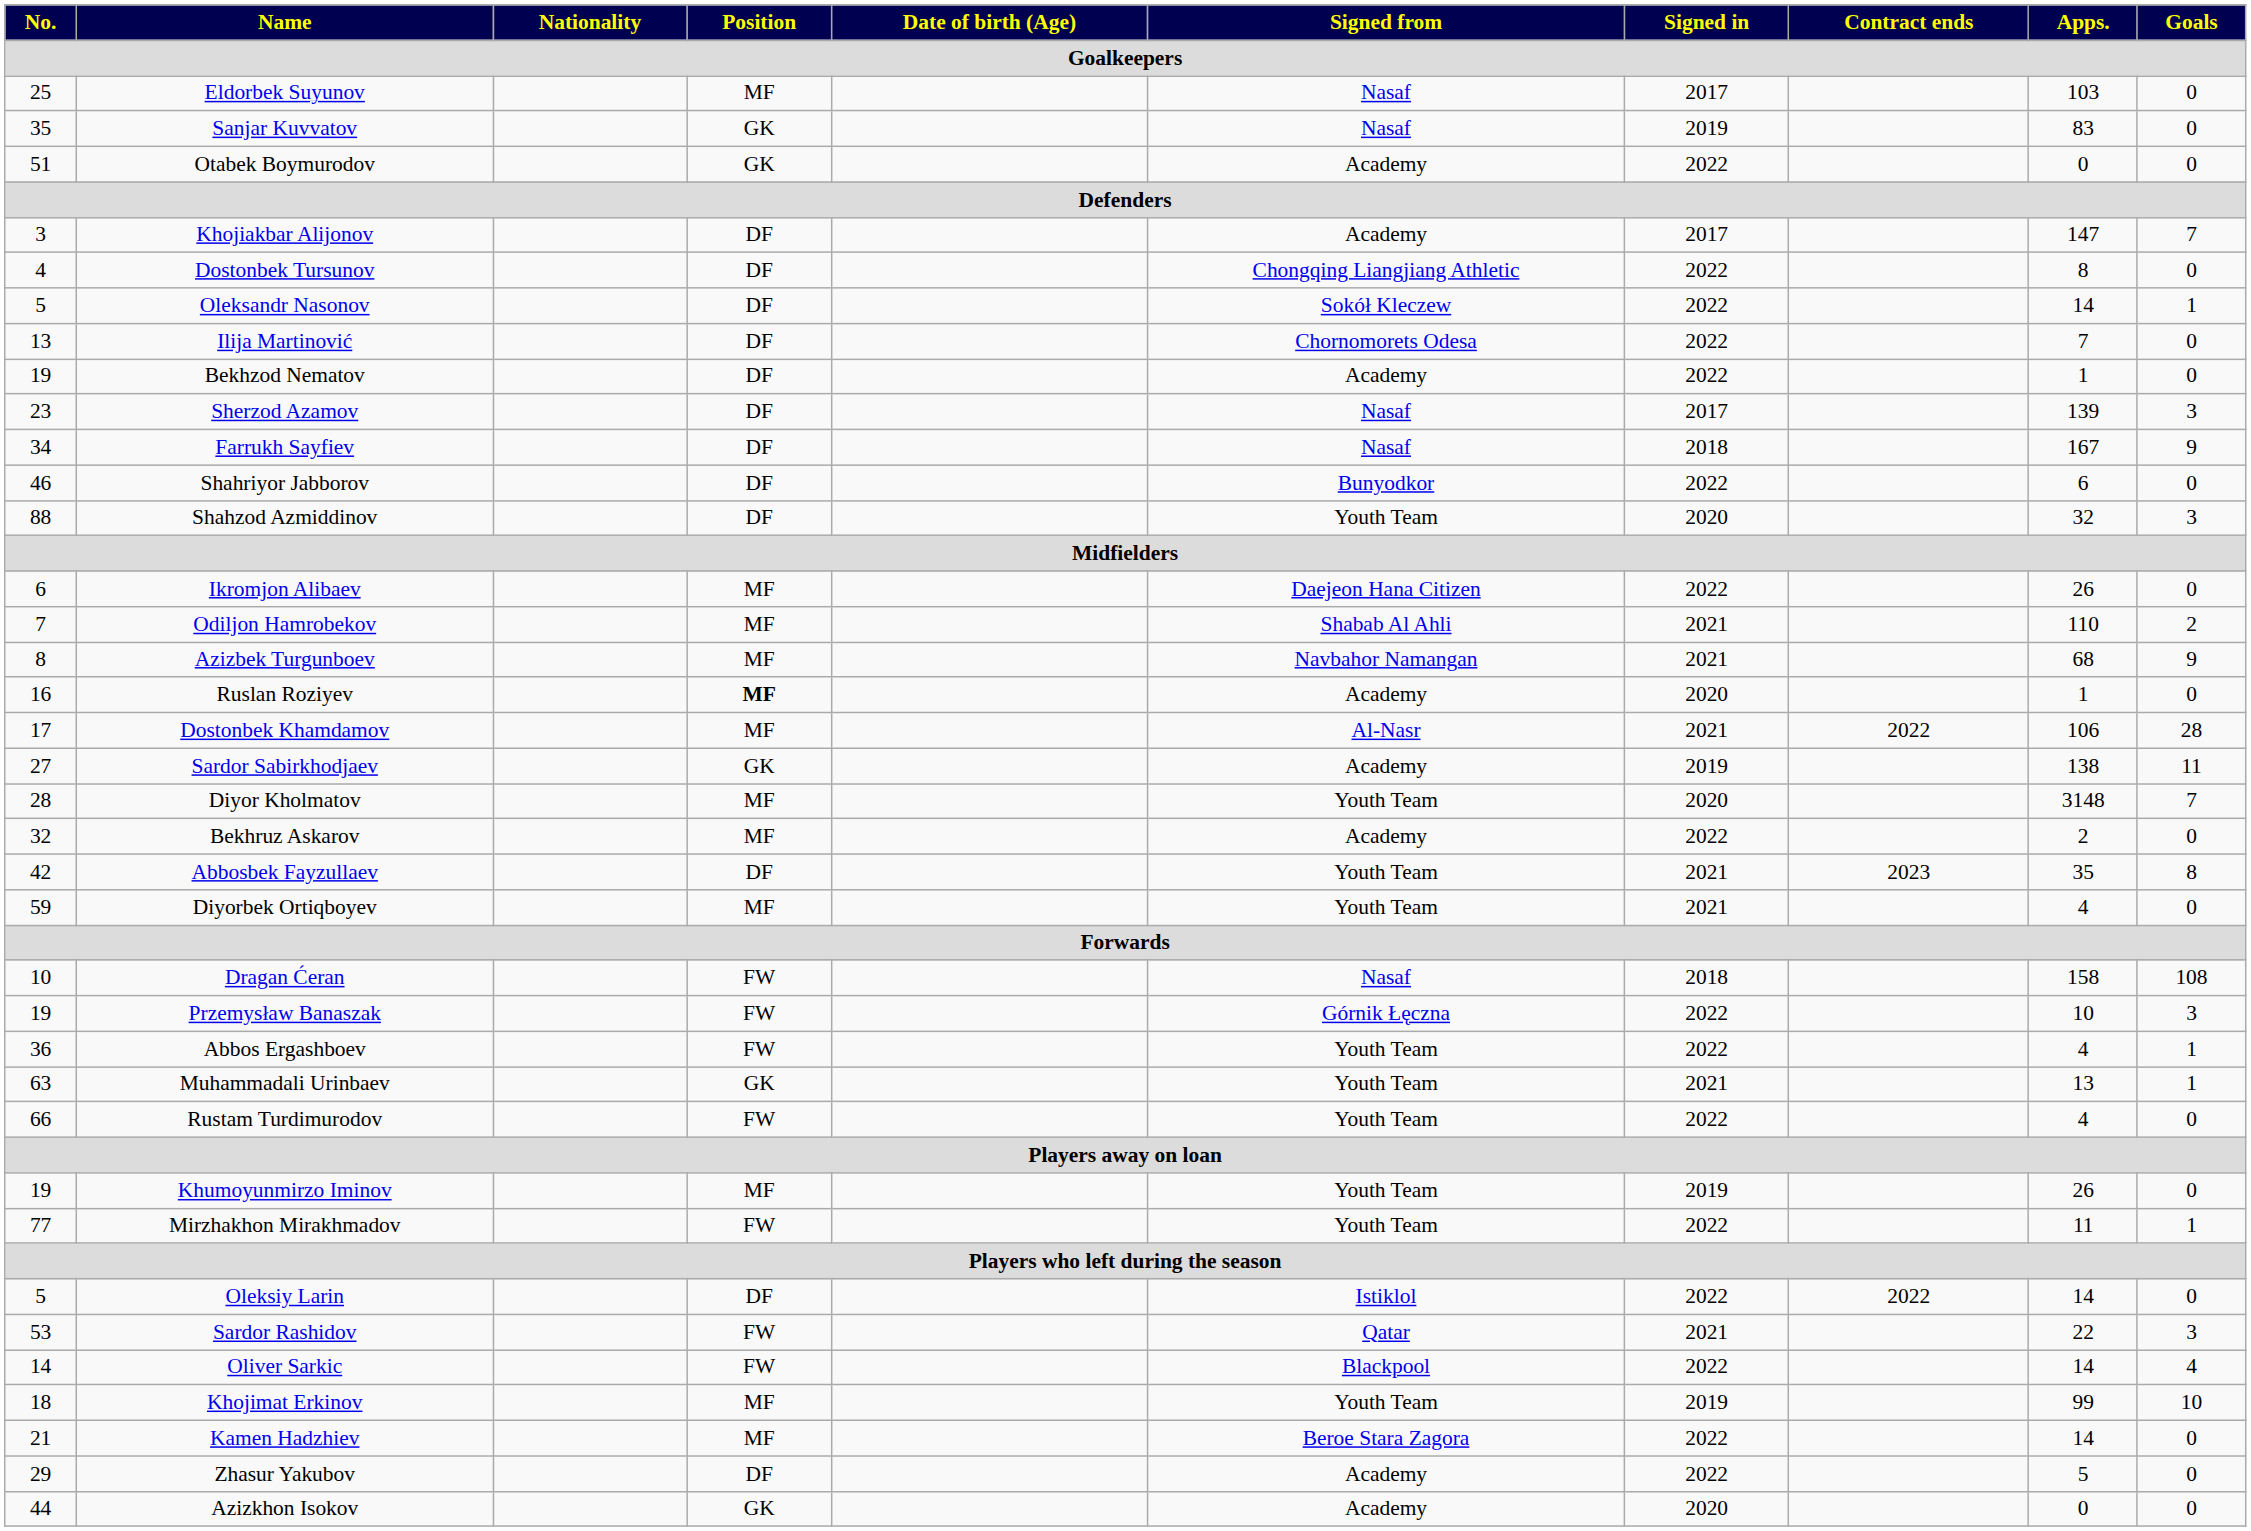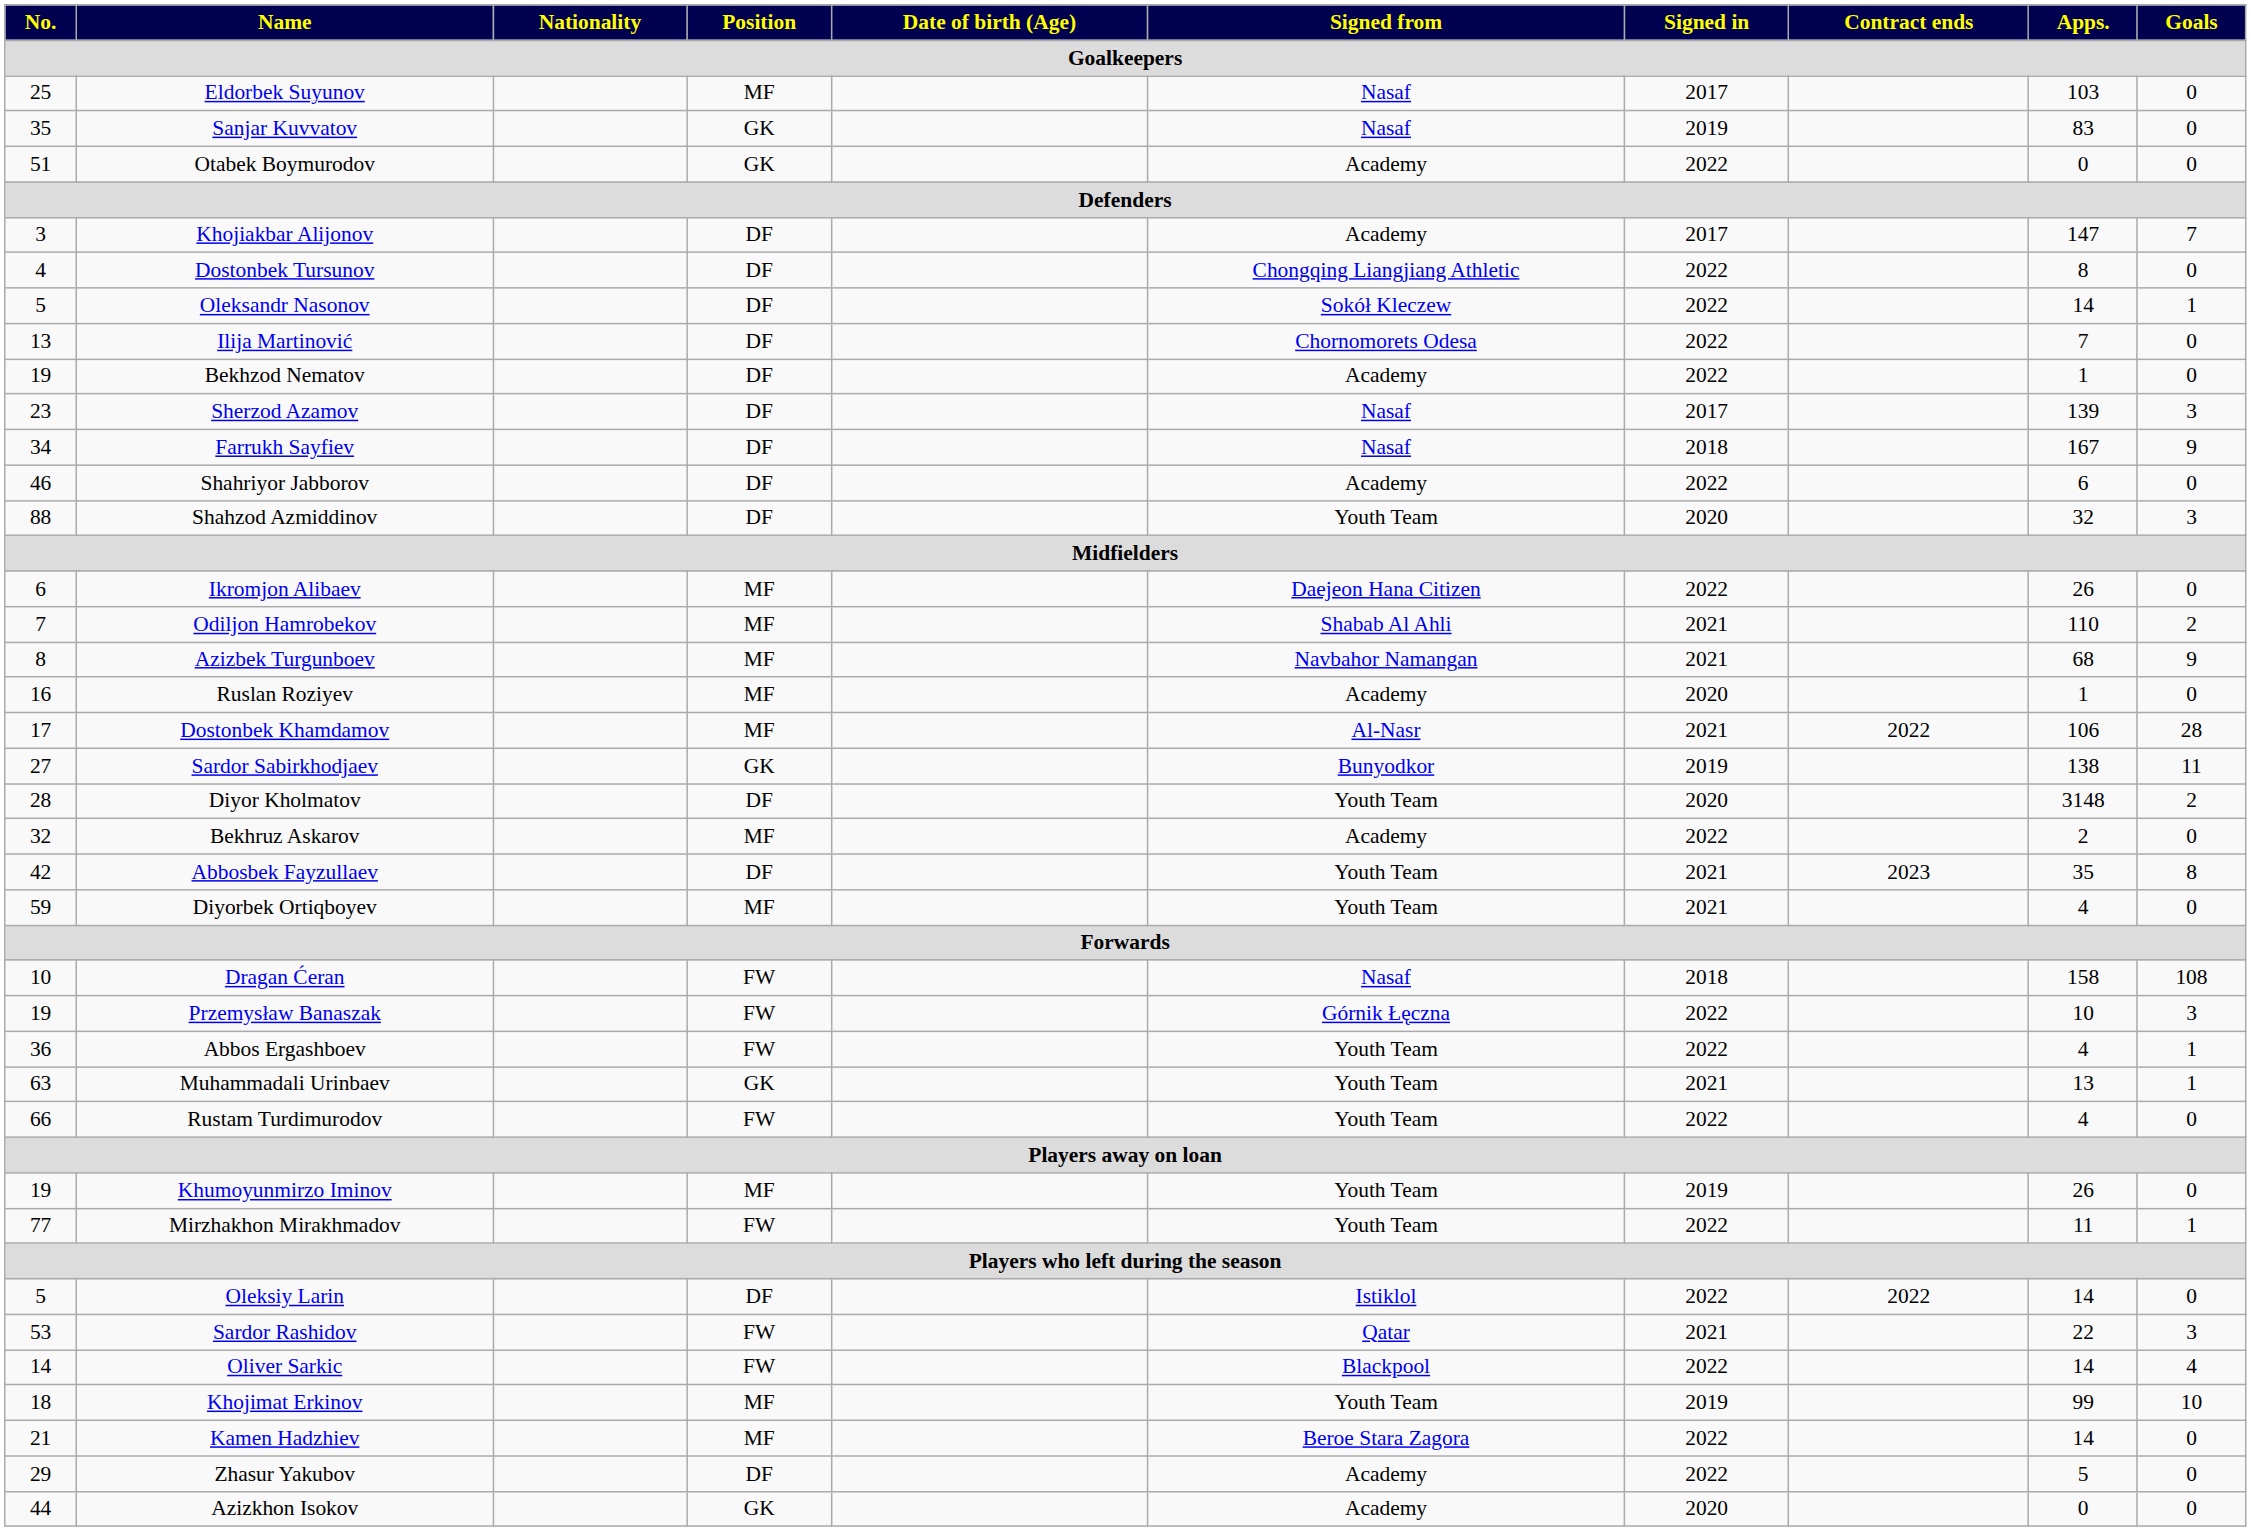Shahriyor Jabborov | Signed from: Bunyodkor -> Academy
Ruslan Roziyev | Position: bold -> normal
Sardor Sabirkhodjaev | Signed from: Academy -> Bunyodkor
Diyor Kholmatov | Position: MF -> DF
Diyor Kholmatov | Goals: 7 -> 2
